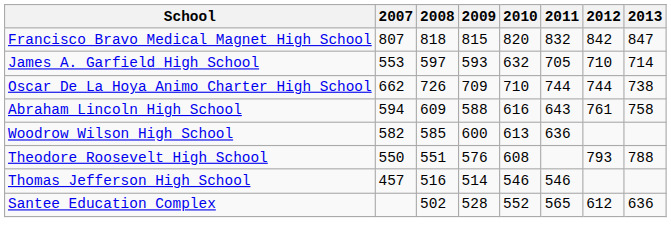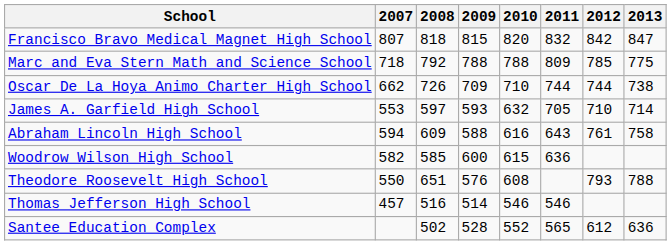+ row: Marc and Eva Stern Math and Science School | 718 | 792 | 788 | 788 | 809 | 785 | 775
rows swapped: Oscar De La Hoya Animo Charter High School <-> James A. Garfield High School
Woodrow Wilson High School | 2010: 613 -> 615
Theodore Roosevelt High School | 2008: 551 -> 651
